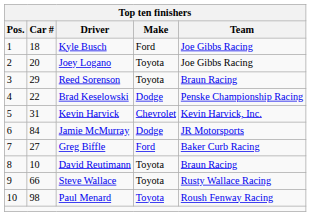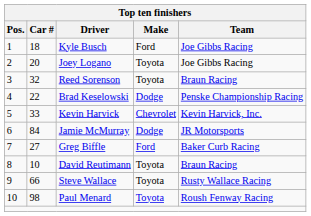Reed Sorenson | Car #: 29 -> 32
Kevin Harvick | Car #: 31 -> 33
